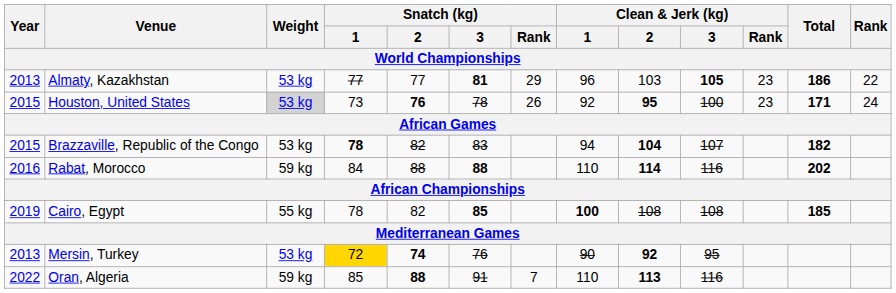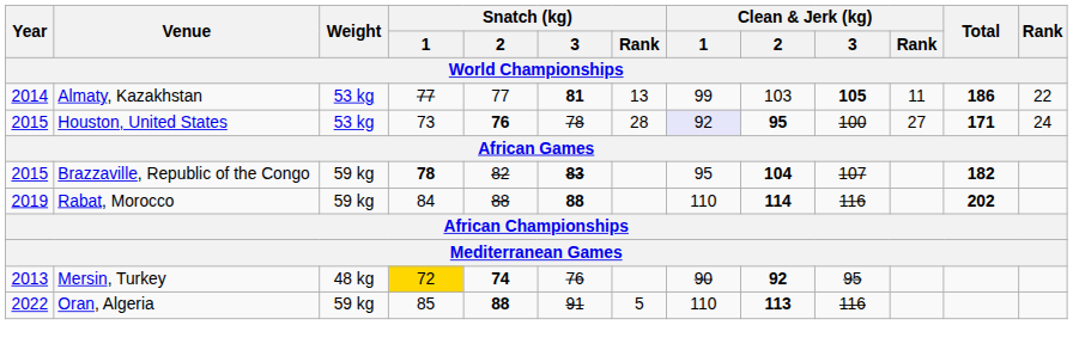Almaty, Kazakhstan | Year: 2013 -> 2014
Almaty, Kazakhstan | Snatch (kg) / Rank: 29 -> 13
Almaty, Kazakhstan | Clean & Jerk (kg) / 1: 96 -> 99
Almaty, Kazakhstan | Clean & Jerk (kg) / Rank: 23 -> 11
Houston, United States | Weight: lightgrey background -> no background
Houston, United States | Snatch (kg) / Rank: 26 -> 28
Houston, United States | Clean & Jerk (kg) / 1: no background -> lavender background
Houston, United States | Clean & Jerk (kg) / Rank: 23 -> 27
Brazzaville, Republic of the Congo | Weight: 53 kg -> 59 kg
Brazzaville, Republic of the Congo | Snatch (kg) / 3: normal -> bold
Brazzaville, Republic of the Congo | Clean & Jerk (kg) / 1: 94 -> 95
Rabat, Morocco | Year: 2016 -> 2019
- row: 2019 | Cairo, Egypt | 55 kg | 78 | 82 | 85 | 100 | 108 | 108 | 185
Mersin, Turkey | Weight: 53 kg -> 48 kg
Oran, Algeria | Snatch (kg) / Rank: 7 -> 5
